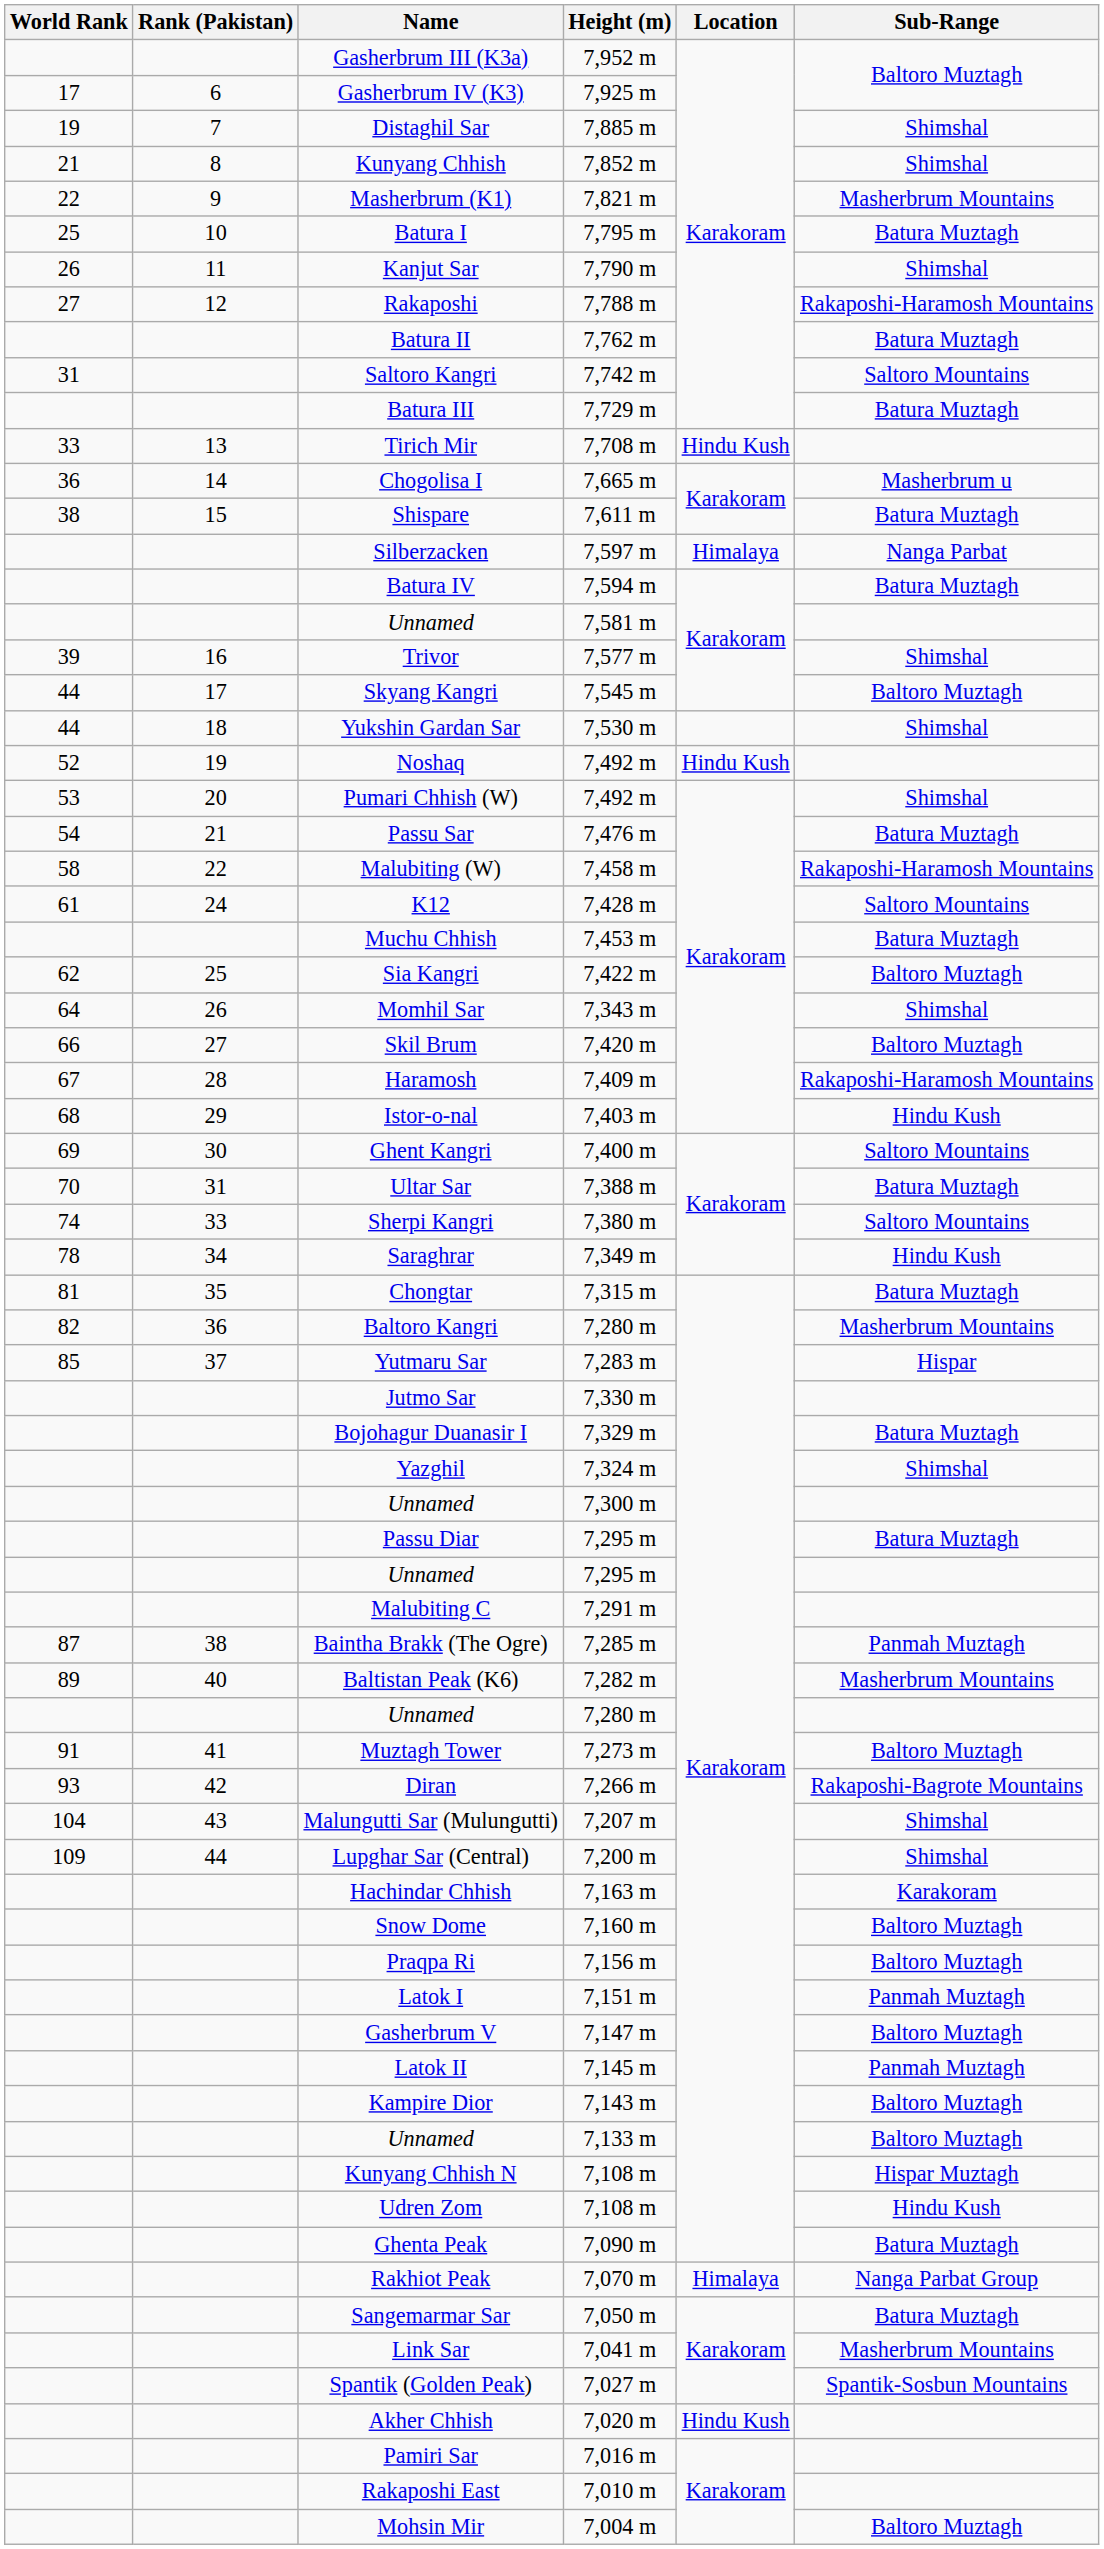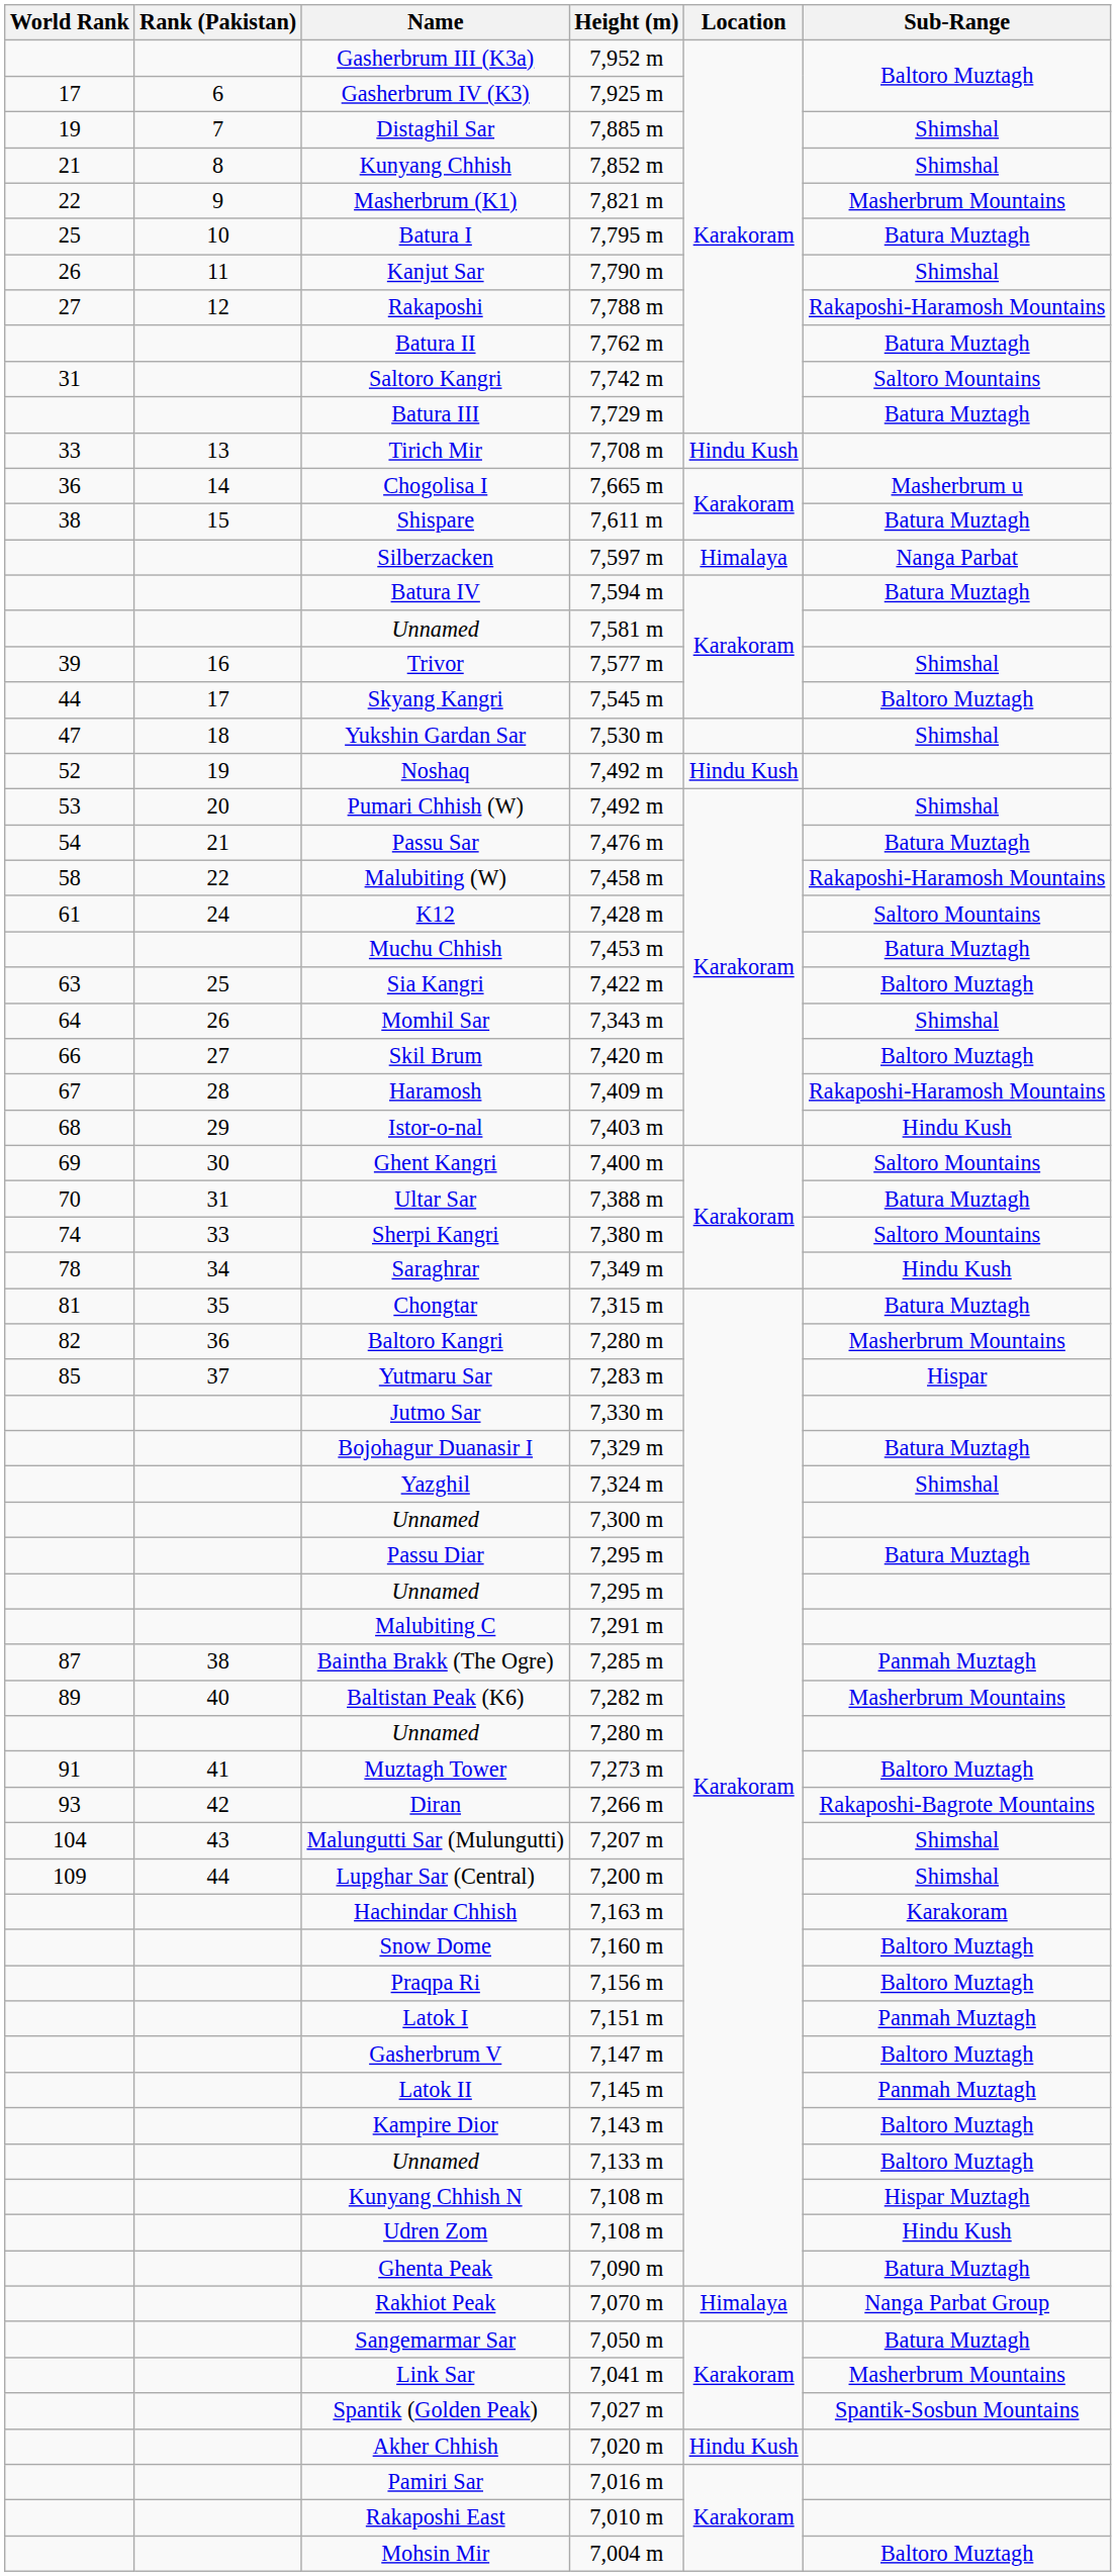Yukshin Gardan Sar | World Rank: 44 -> 47
Sia Kangri | World Rank: 62 -> 63
